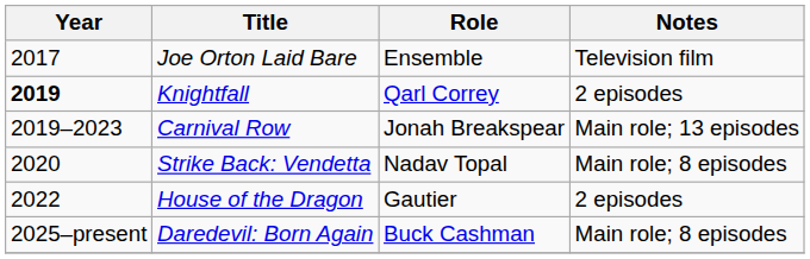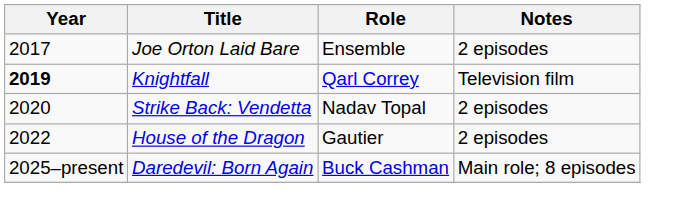Joe Orton Laid Bare | Notes: Television film -> 2 episodes
Knightfall | Notes: 2 episodes -> Television film
- row: 2019–2023 | Carnival Row | Jonah Breakspear | Main role; 13 episodes
Strike Back: Vendetta | Notes: Main role; 8 episodes -> 2 episodes
